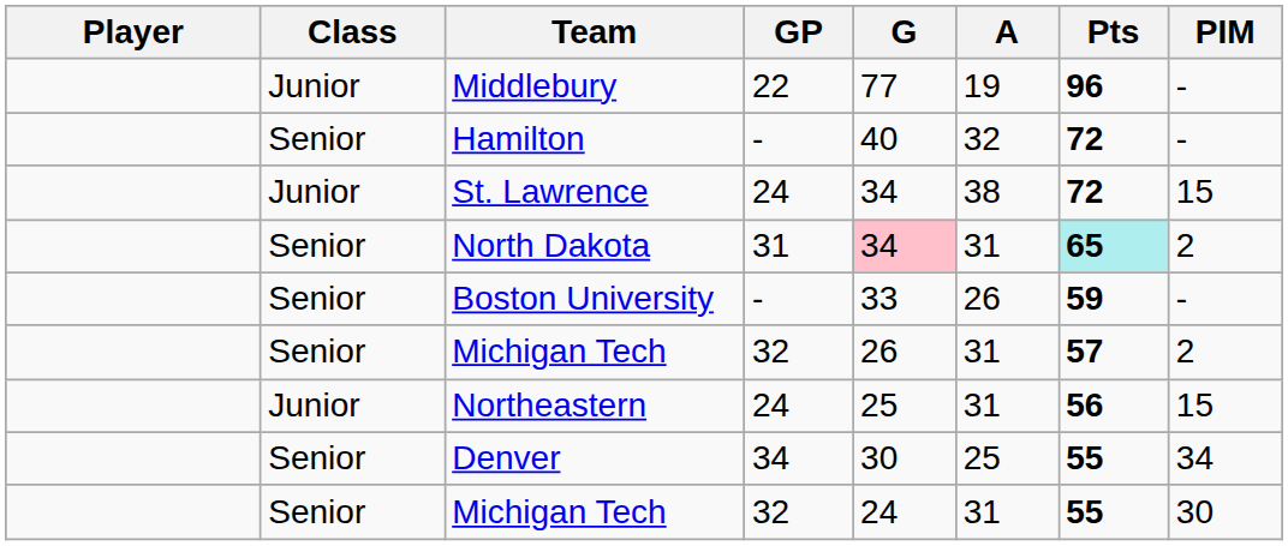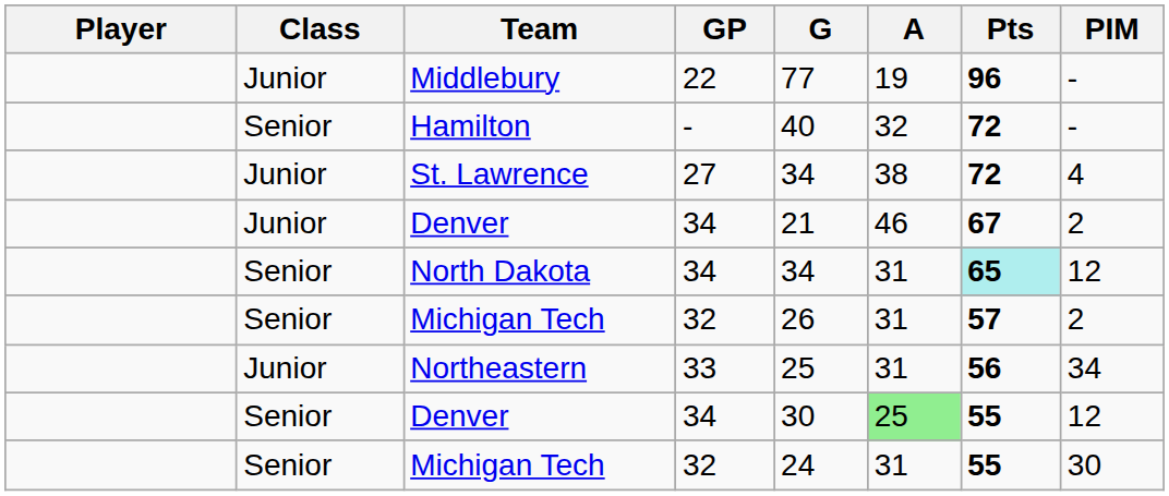St. Lawrence | GP: 24 -> 27
St. Lawrence | PIM: 15 -> 4
+ row: Junior | Denver | 34 | 21 | 46 | 67 | 2
North Dakota | GP: 31 -> 34
North Dakota | G: pink background -> no background
North Dakota | PIM: 2 -> 12
- row: Senior | Boston University | - | 33 | 26 | 59 | -
Northeastern | GP: 24 -> 33
Northeastern | PIM: 15 -> 34
Senior / Denver | A: no background -> lightgreen background
Senior / Denver | PIM: 34 -> 12
